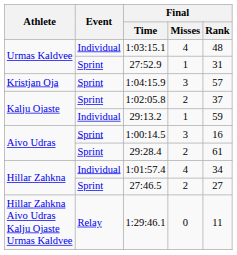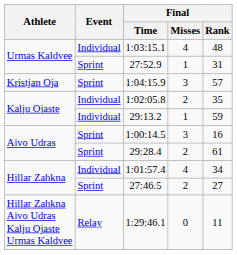1:02:05.8 | Event: Sprint -> Individual
1:02:05.8 | Final / Rank: 37 -> 35
